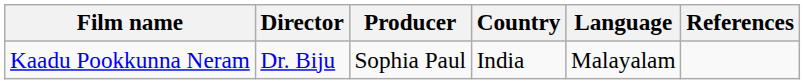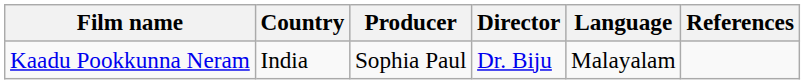columns swapped: Director <-> Country
